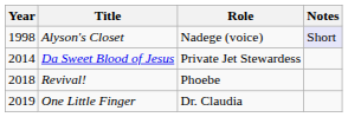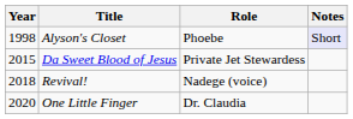Alyson's Closet | Role: Nadege (voice) -> Phoebe
Da Sweet Blood of Jesus | Year: 2014 -> 2015
Revival! | Role: Phoebe -> Nadege (voice)
One Little Finger | Year: 2019 -> 2020
